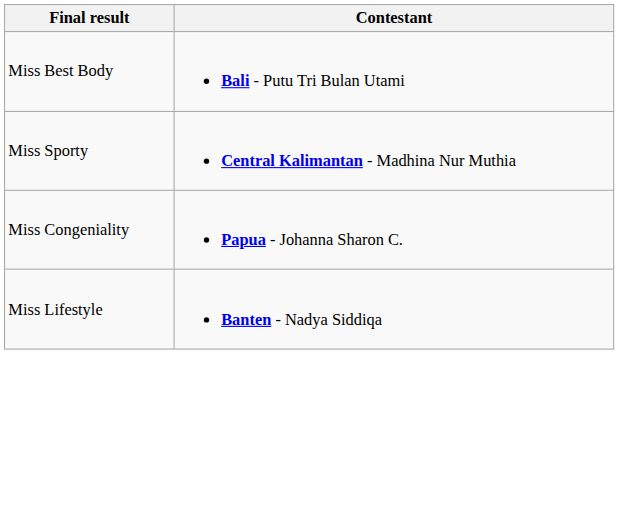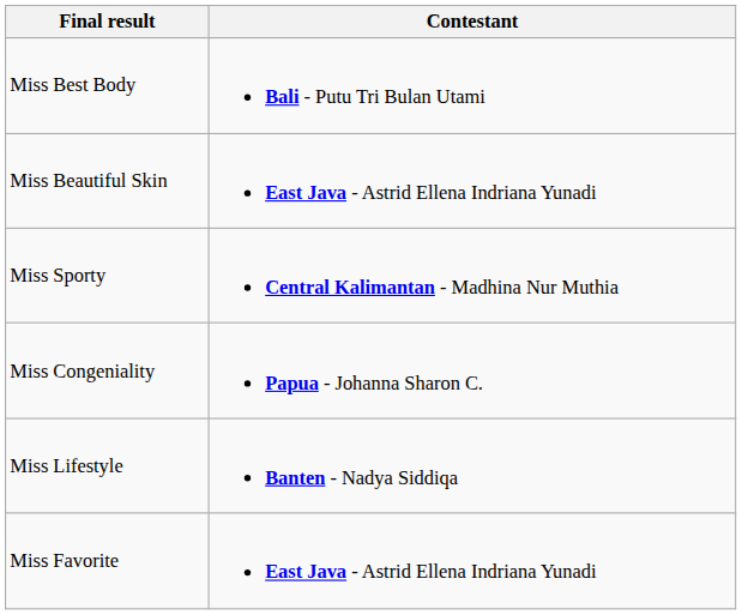+ row: Miss Beautiful Skin | East Java - Astrid Ellena Indriana Yunadi
+ row: Miss Favorite | East Java - Astrid Ellena Indriana Yunadi
